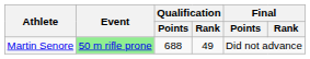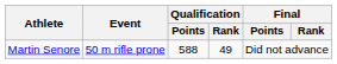Martin Senore | Event: lightgreen background -> no background
Martin Senore | Qualification / Points: 688 -> 588
